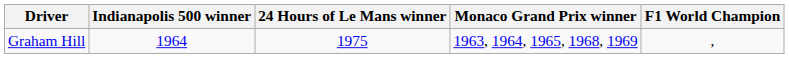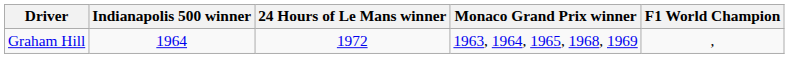Graham Hill | 24 Hours of Le Mans winner: 1975 -> 1972
